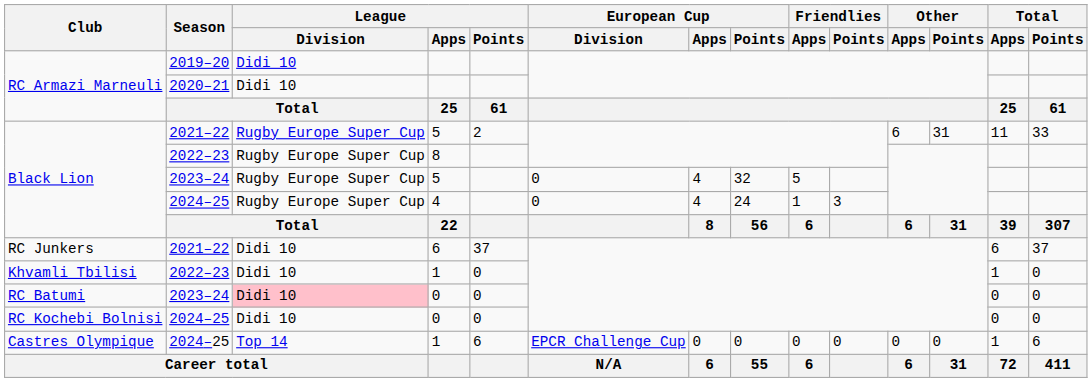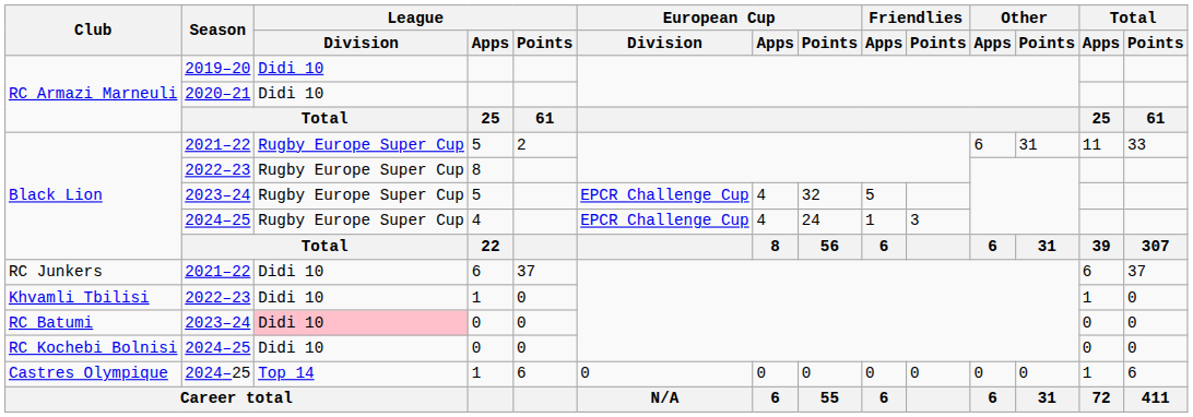Black Lion / 2023–24 | European Cup / Division: 0 -> EPCR Challenge Cup
Black Lion / 2024–25 | European Cup / Division: 0 -> EPCR Challenge Cup
Castres Olympique | European Cup / Division: EPCR Challenge Cup -> 0
